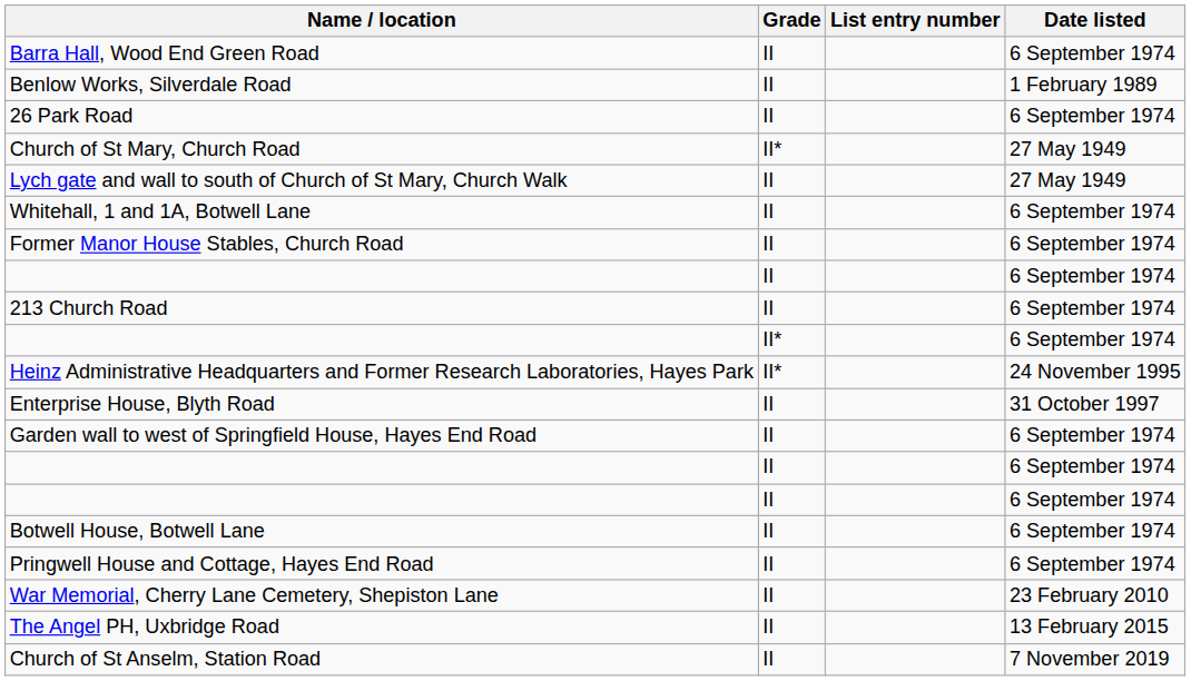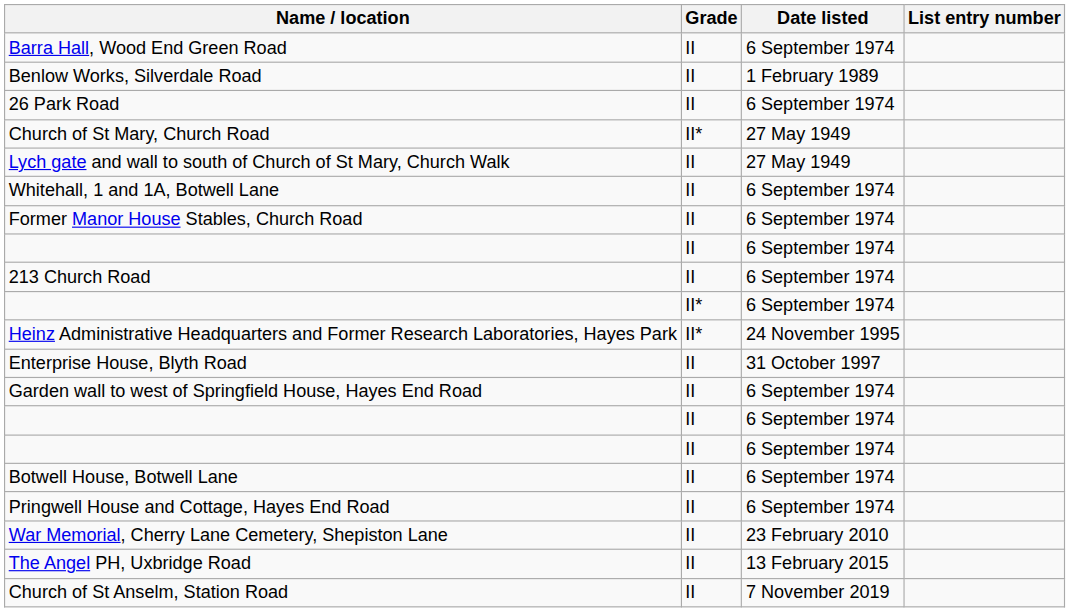columns swapped: Date listed <-> List entry number
